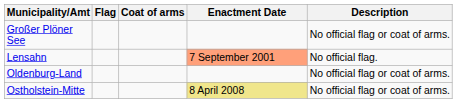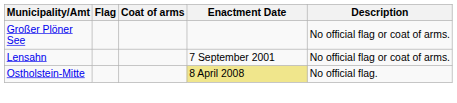Lensahn | Enactment Date: lightsalmon background -> no background
Lensahn | Description: No official flag. -> No official flag or coat of arms.
- row: Oldenburg-Land | No official flag or coat of arms.
Ostholstein-Mitte | Description: No official flag or coat of arms. -> No official flag.
